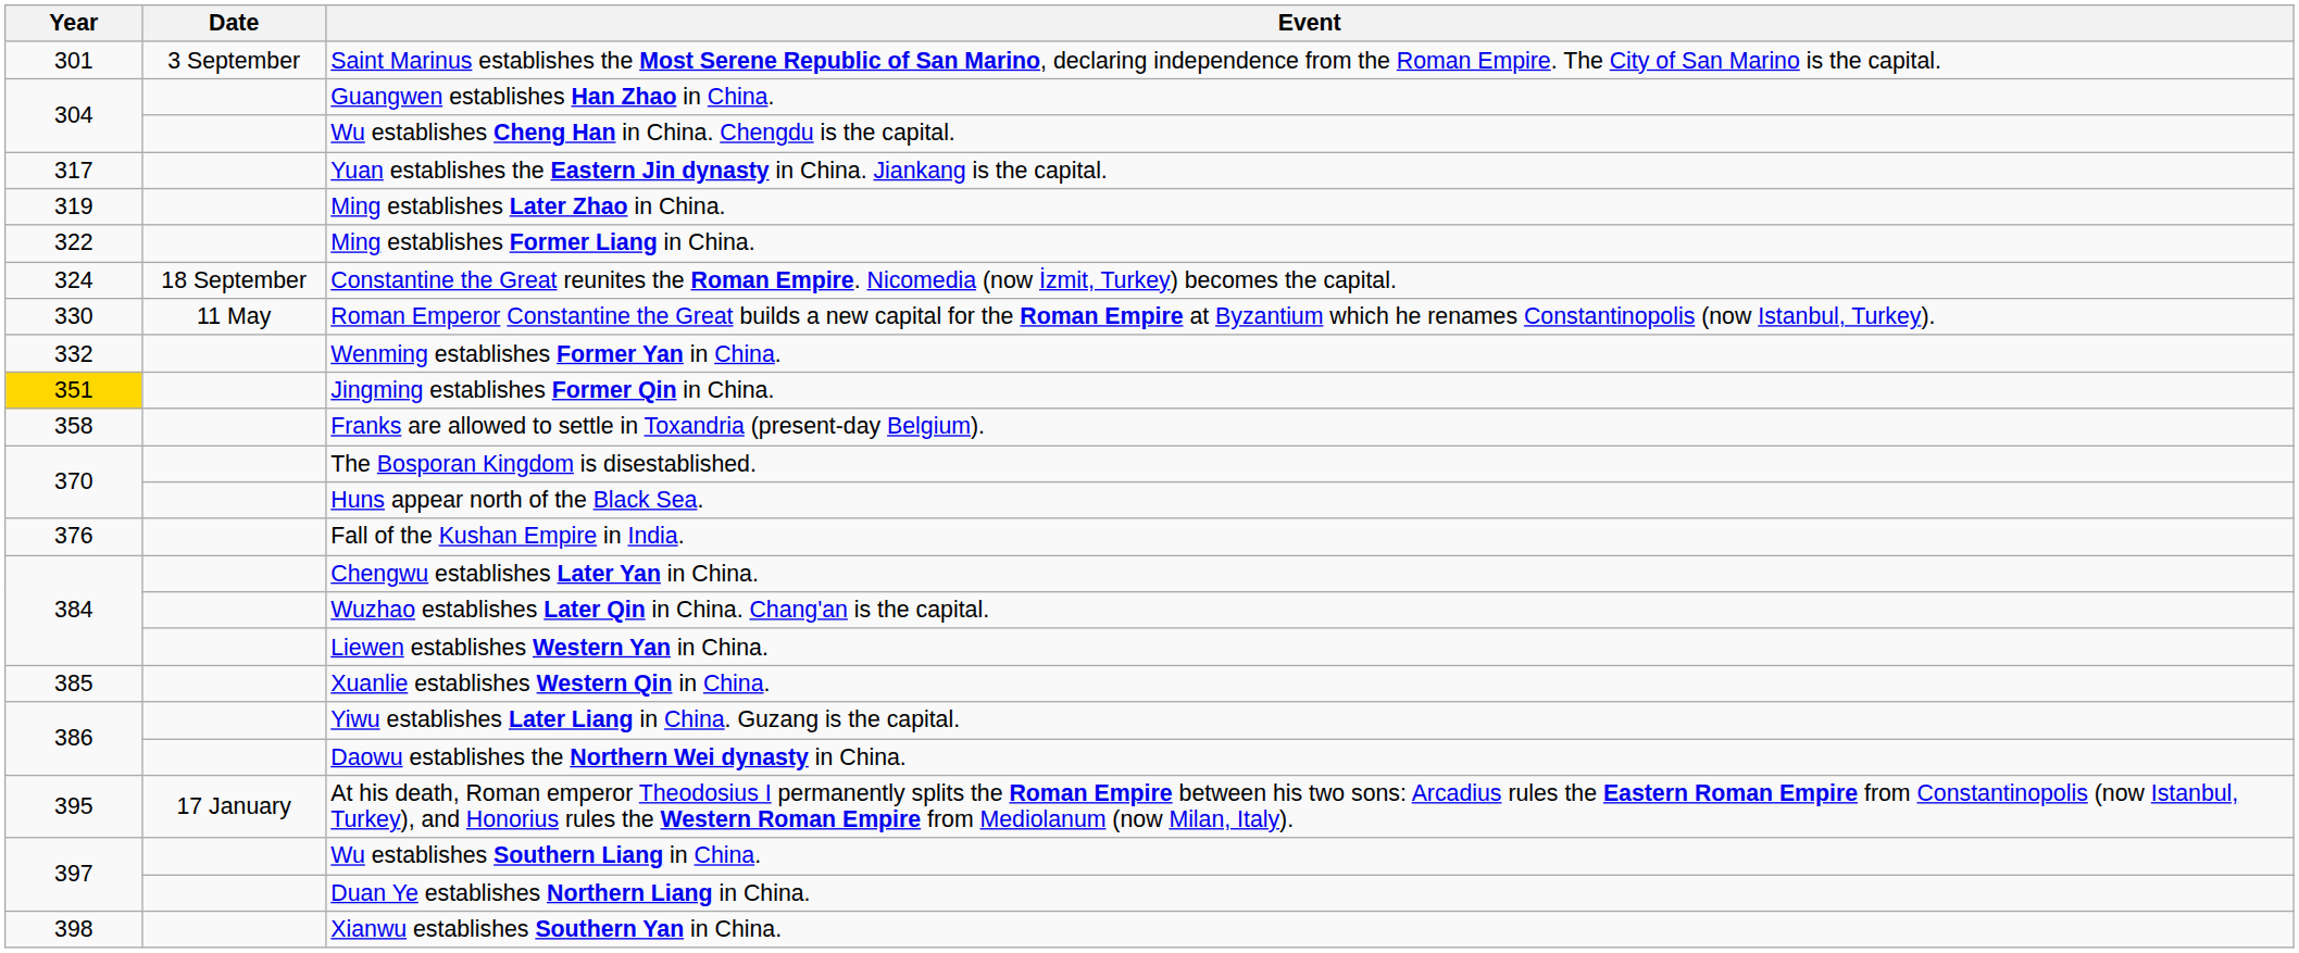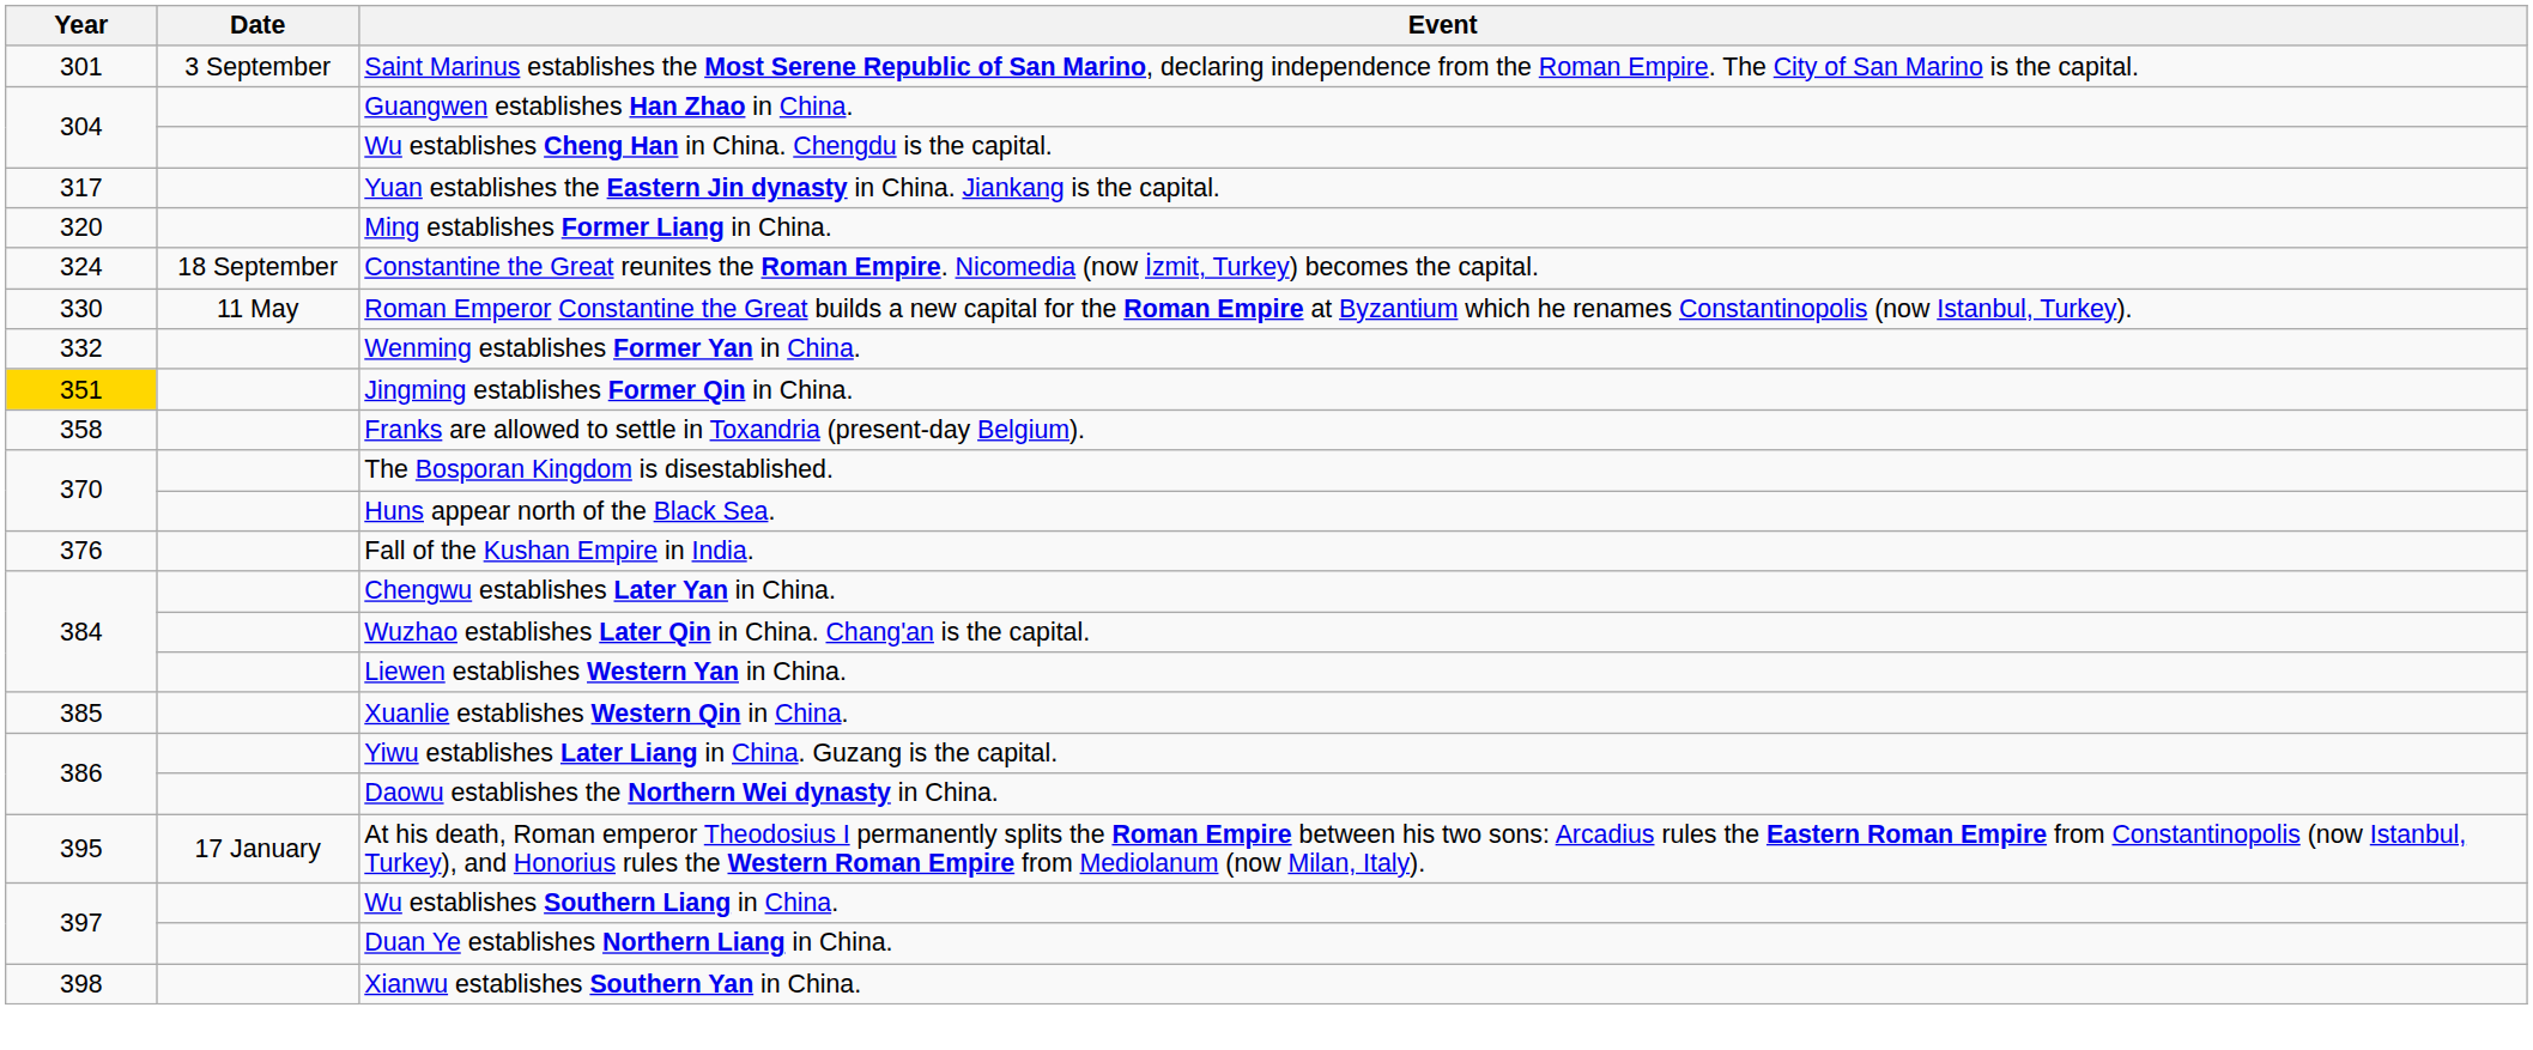- row: 319 | Ming establishes Later Zhao in China.
Ming establishes Former Liang in China. | Year: 322 -> 320
